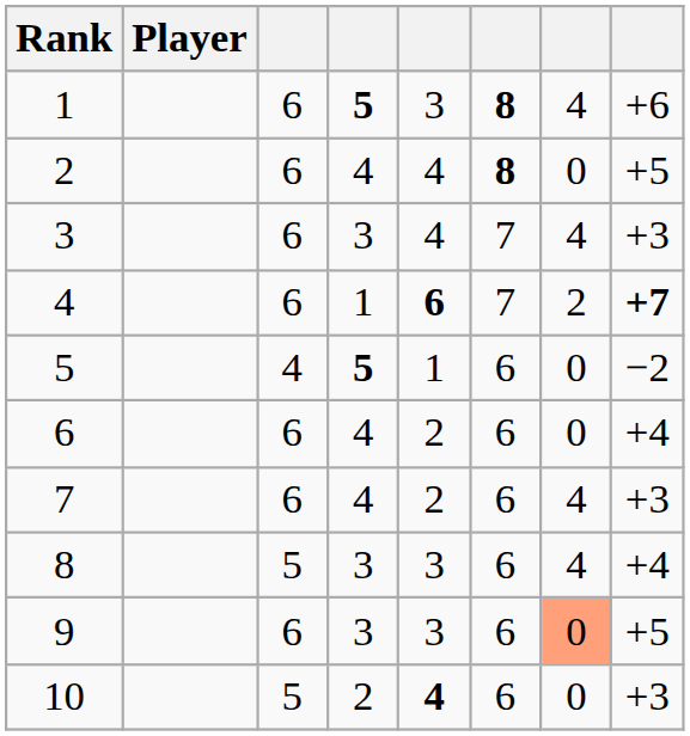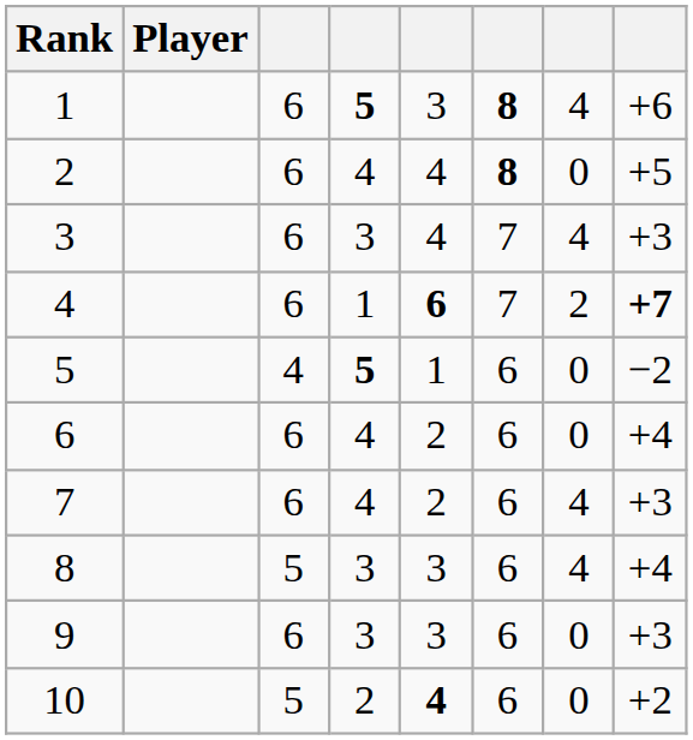9 | column 7: lightsalmon background -> no background
9 | column 8: +5 -> +3
10 | column 8: +3 -> +2
